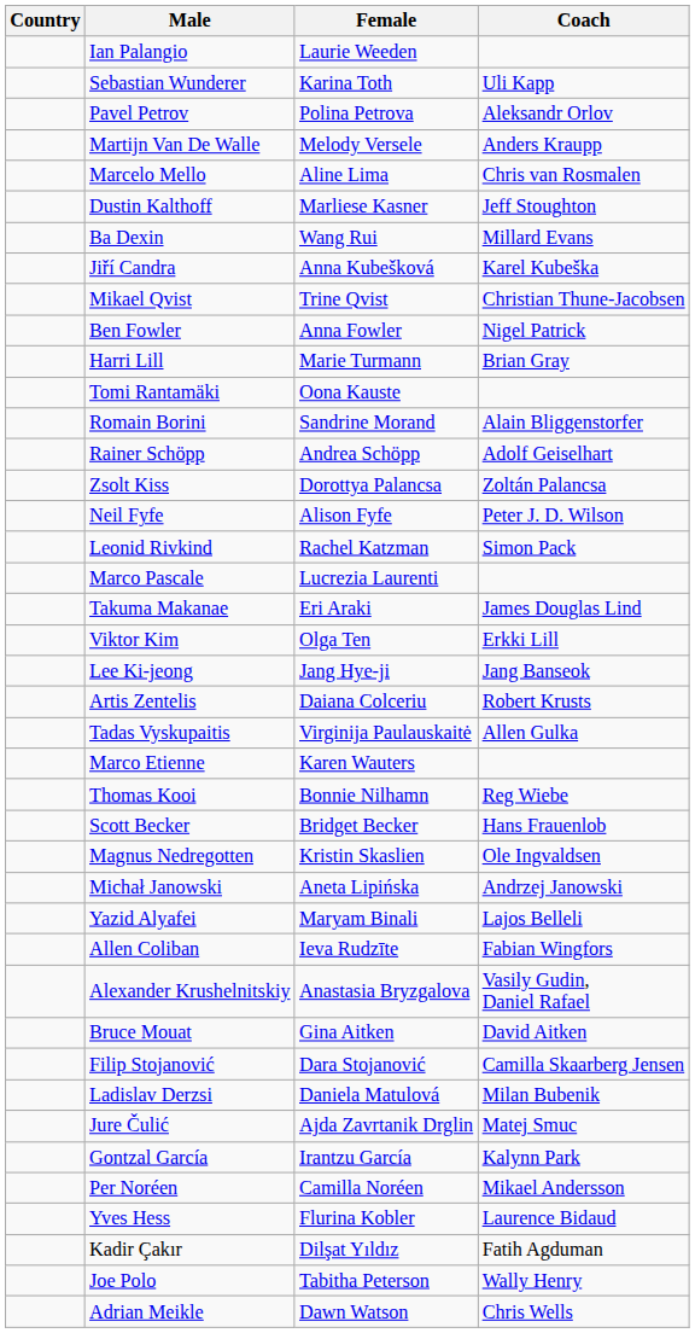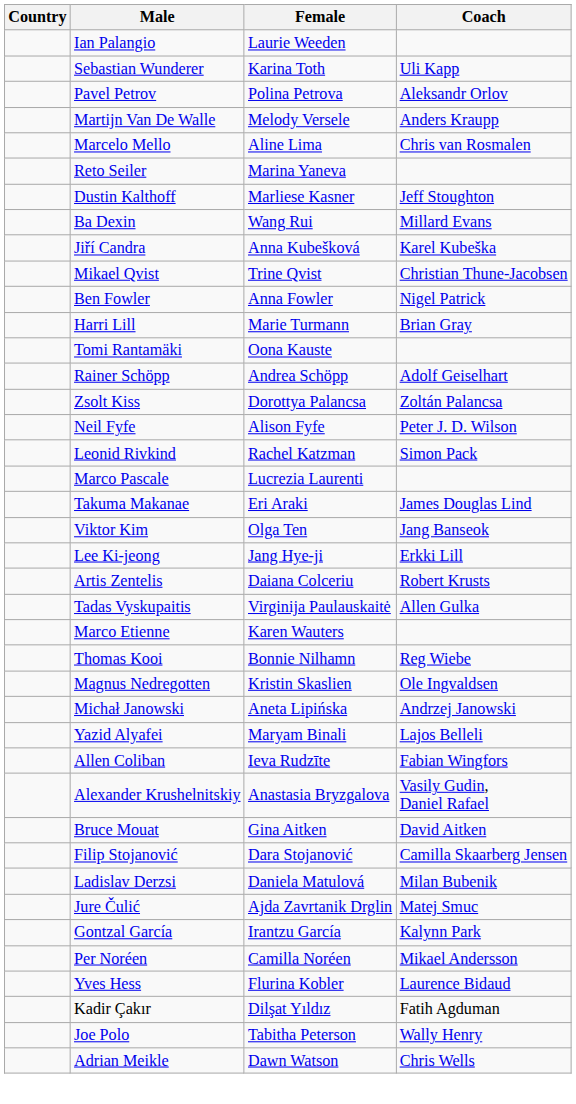+ row: Reto Seiler | Marina Yaneva
- row: Romain Borini | Sandrine Morand | Alain Bliggenstorfer
Viktor Kim | Coach: Erkki Lill -> Jang Banseok
Lee Ki-jeong | Coach: Jang Banseok -> Erkki Lill
- row: Scott Becker | Bridget Becker | Hans Frauenlob
